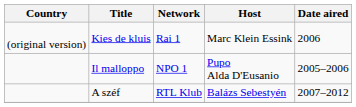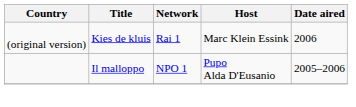- row: A széf | RTL Klub | Balázs Sebestyén | 2007–2012
